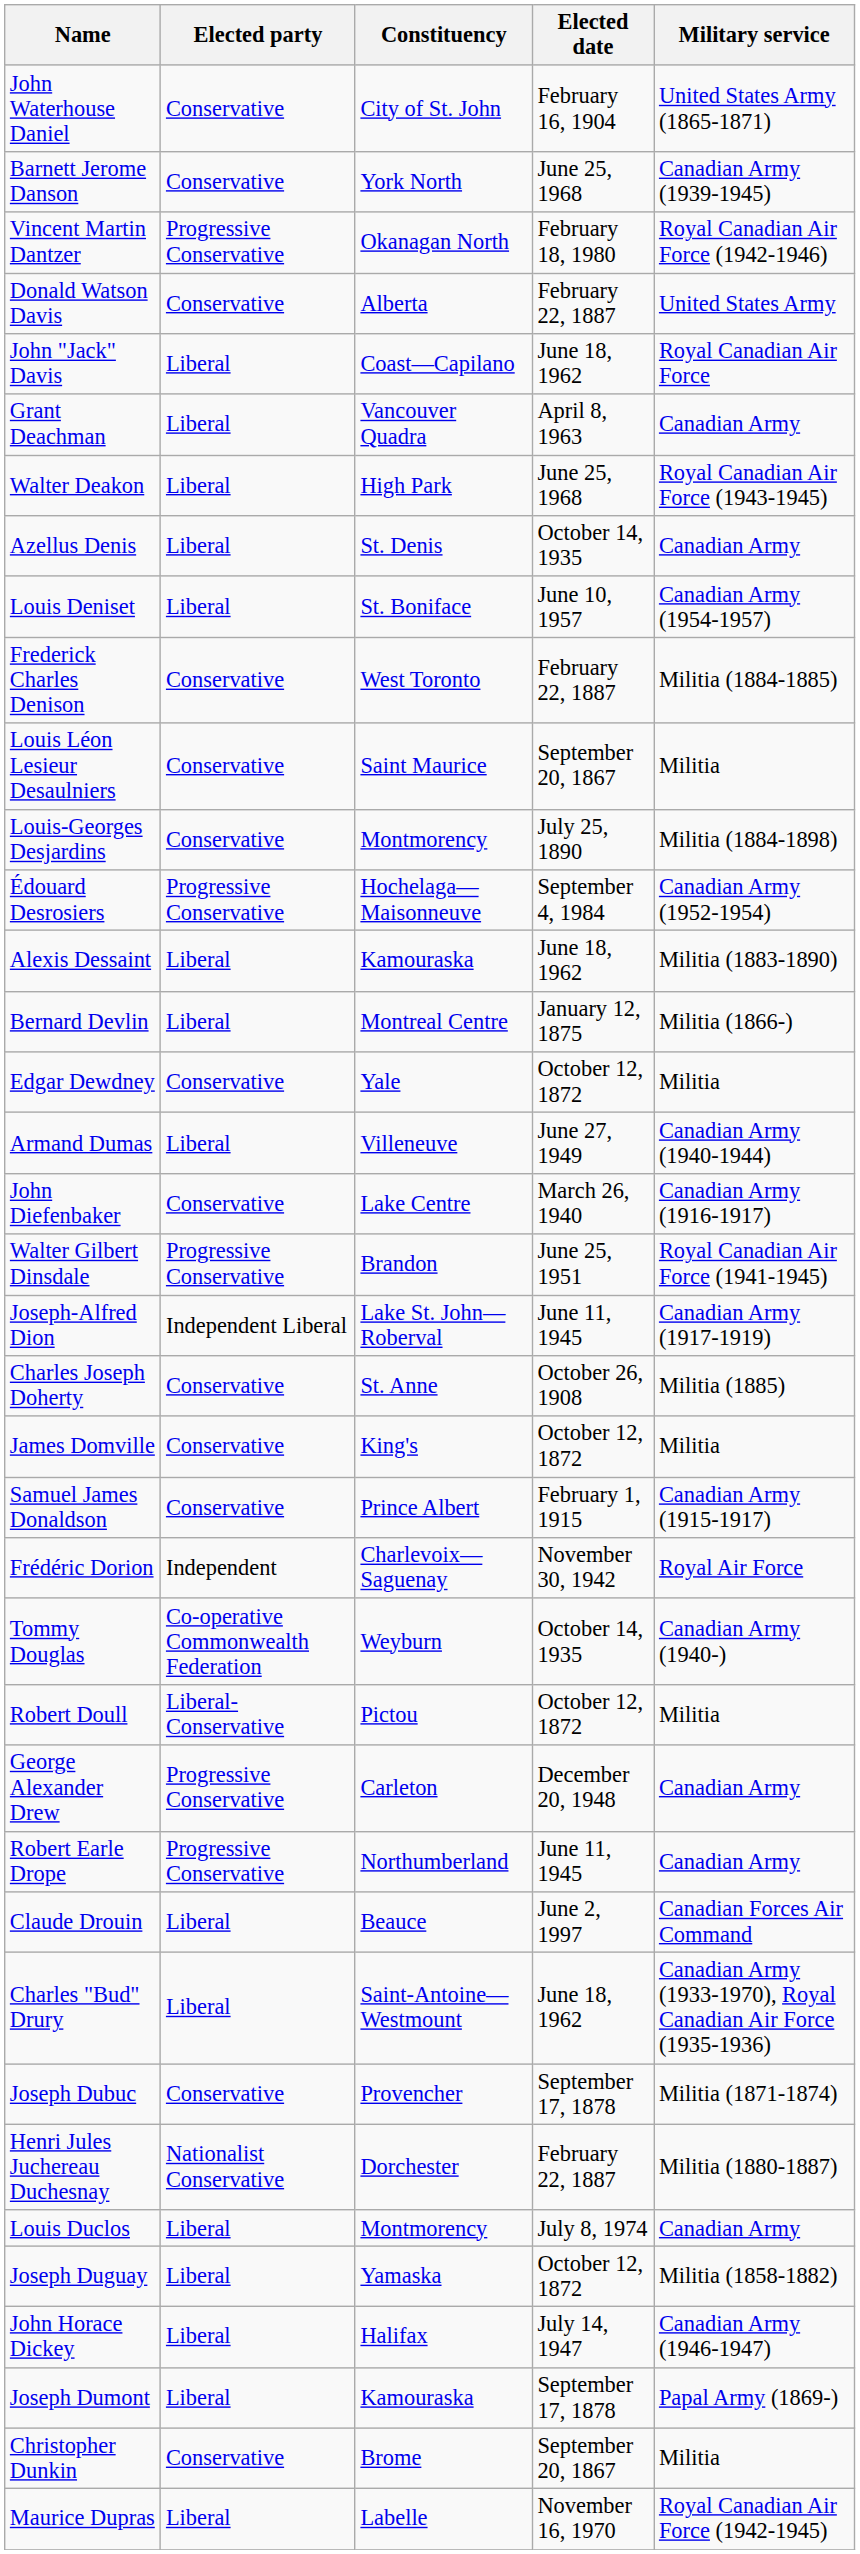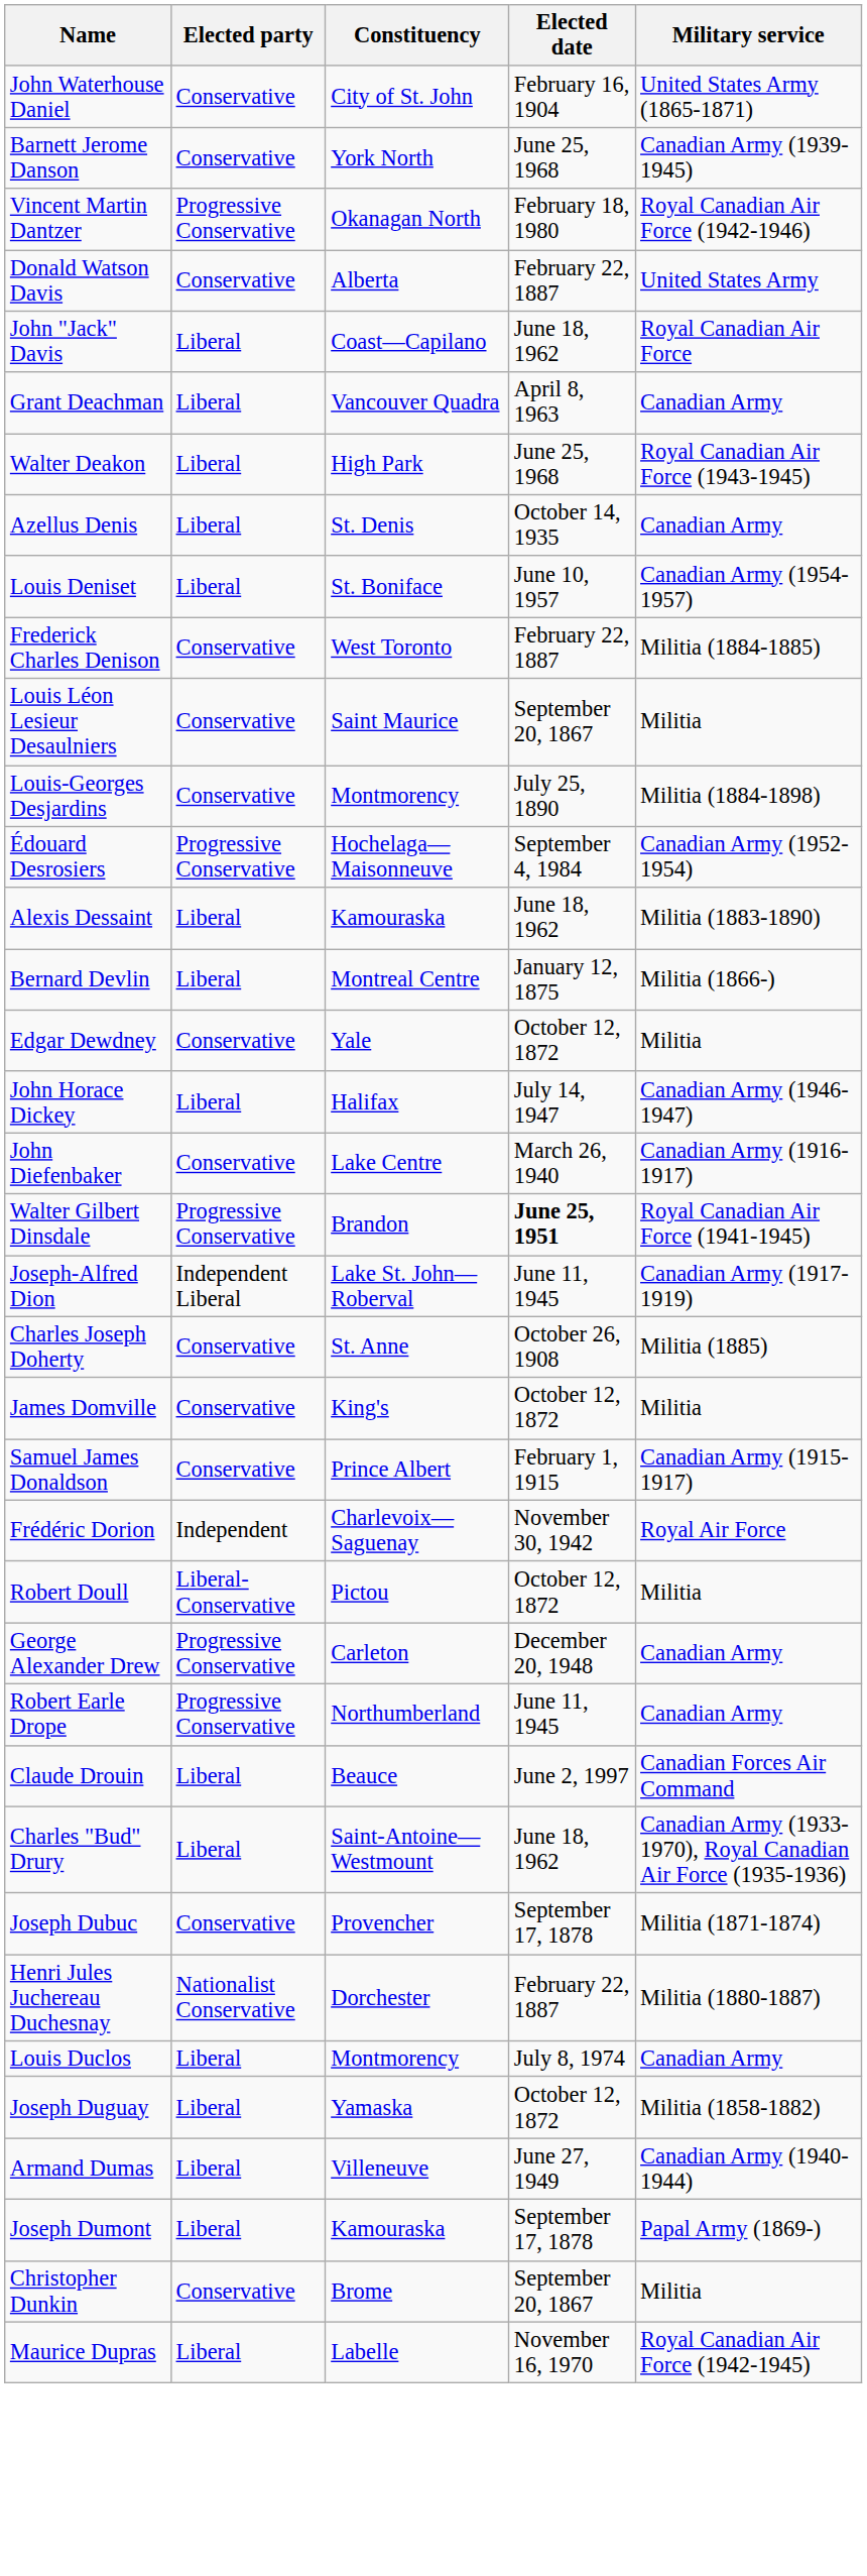rows swapped: John Horace Dickey <-> Armand Dumas
Walter Gilbert Dinsdale | Elected date: normal -> bold
- row: Tommy Douglas | Co-operative Commonwealth Federation | Weyburn | October 14, 1935 | Canadian Army (1940-)
